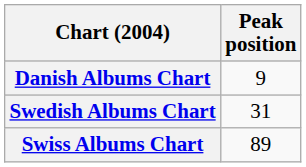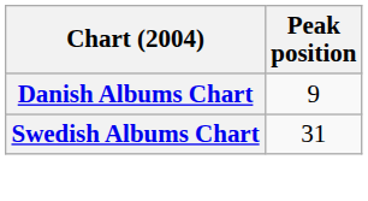- row: Swiss Albums Chart | 89
